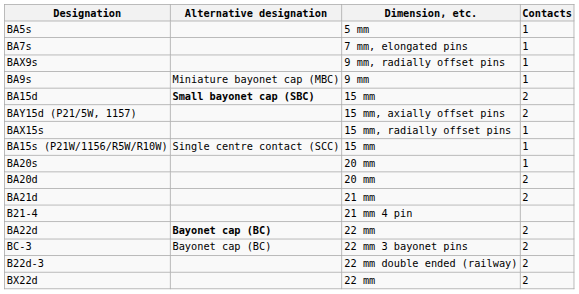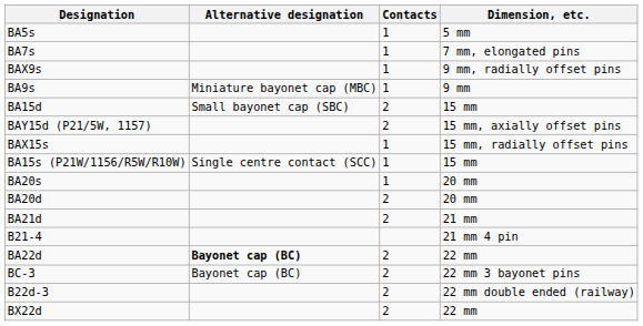columns swapped: Contacts <-> Dimension, etc.
BA15d | Alternative designation: bold -> normal
